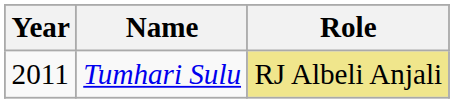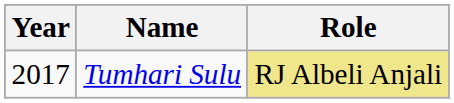Tumhari Sulu | Year: 2011 -> 2017
